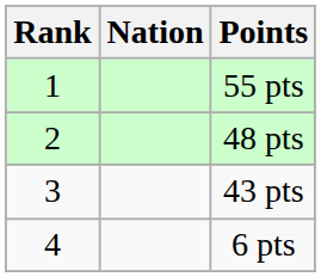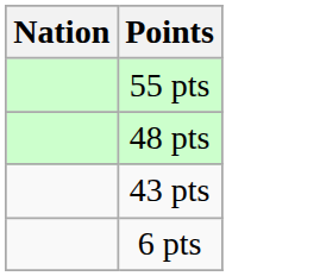- column: Rank | 1 | 2 | 3 | 4
